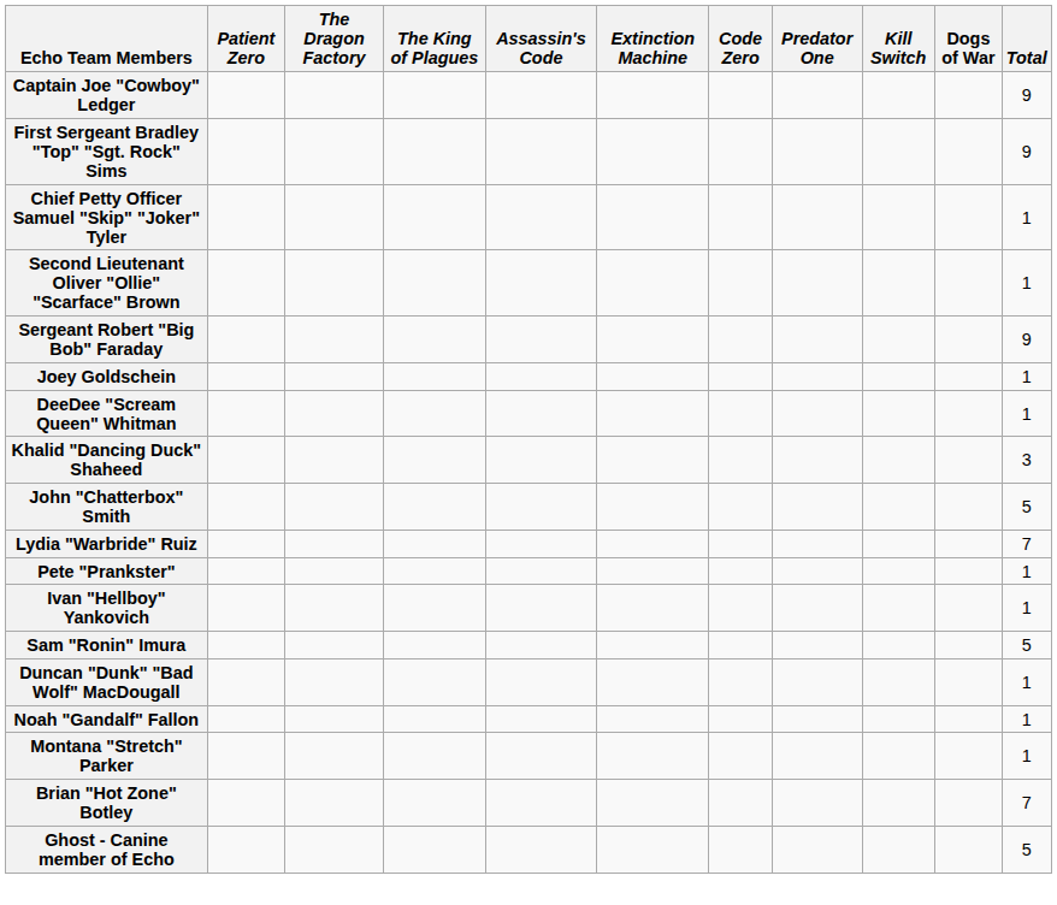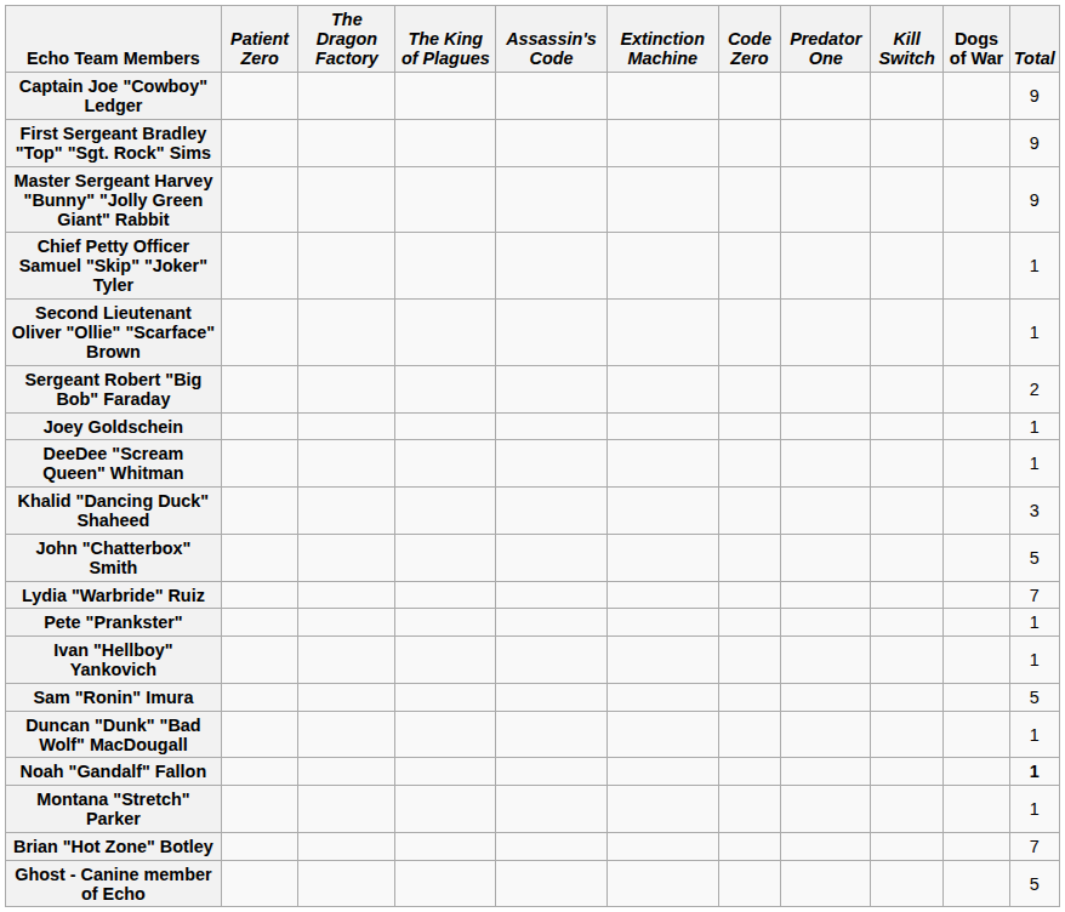+ row: Master Sergeant Harvey "Bunny" "Jolly Green Giant" Rabbit | 9
Sergeant Robert "Big Bob" Faraday | Total: 9 -> 2
Noah "Gandalf" Fallon | Total: normal -> bold
